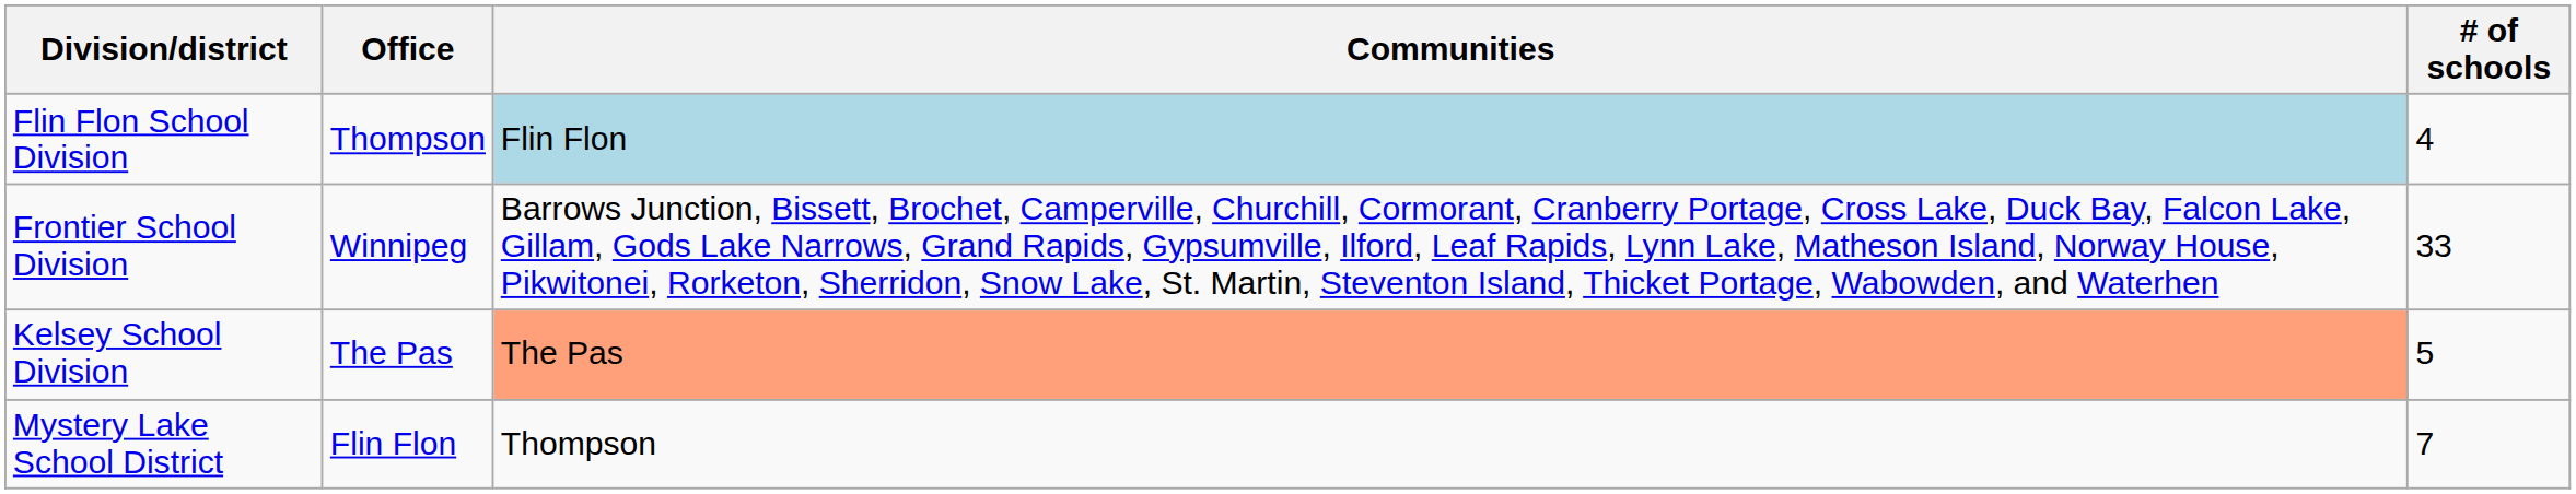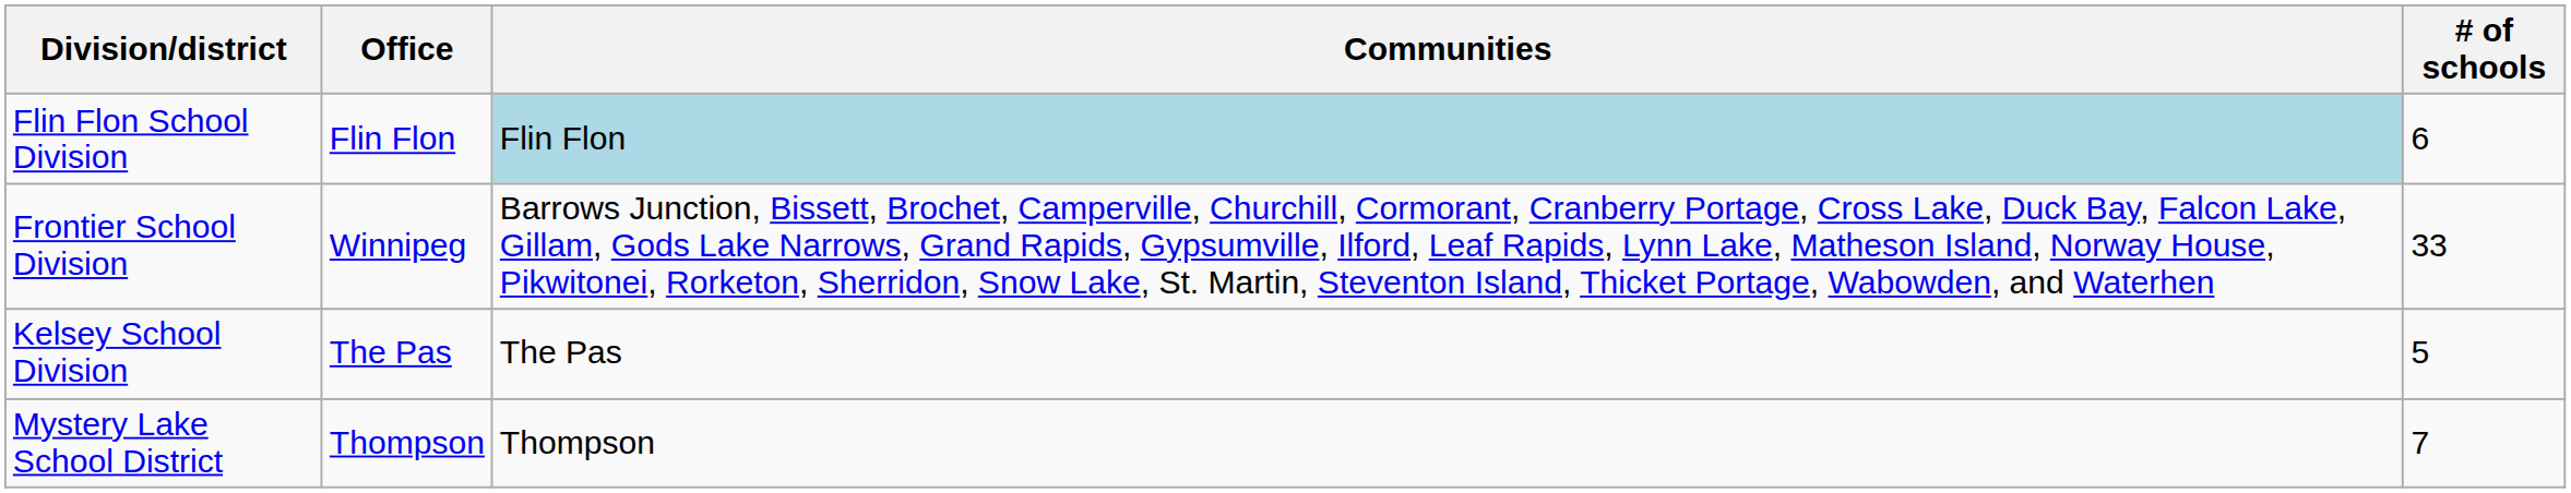Flin Flon School Division | Office: Thompson -> Flin Flon
Flin Flon School Division | # of schools: 4 -> 6
Kelsey School Division | Communities: lightsalmon background -> no background
Mystery Lake School District | Office: Flin Flon -> Thompson
